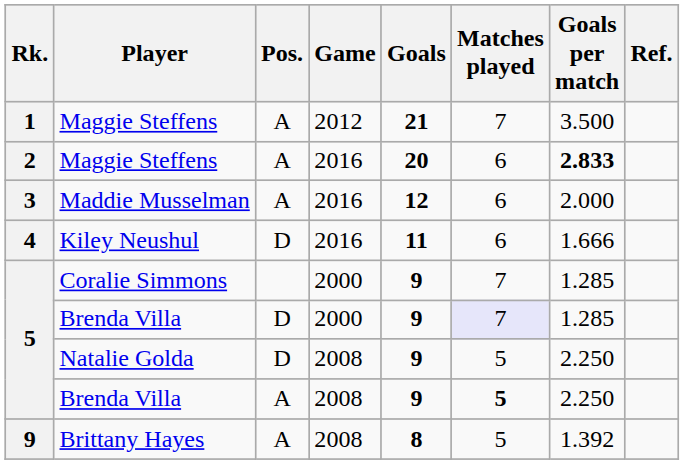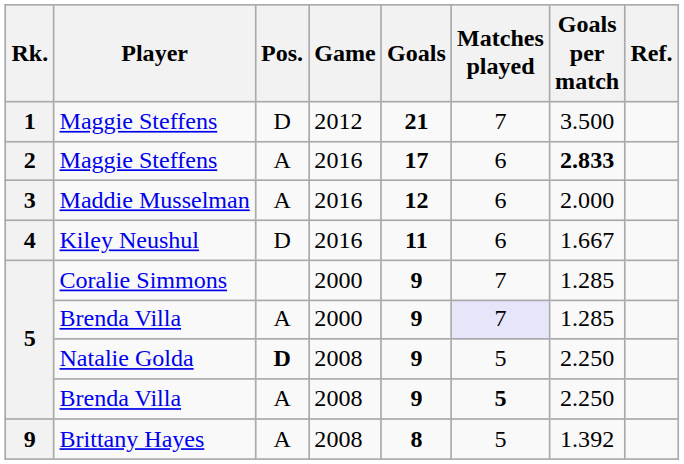Maggie Steffens / 2012 | Pos.: A -> D
Maggie Steffens / 2016 | Goals: 20 -> 17
Kiley Neushul | Goals per match: 1.666 -> 1.667
Brenda Villa / 2000 | Pos.: D -> A
Natalie Golda | Pos.: normal -> bold
